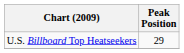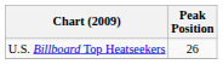U.S. Billboard Top Heatseekers | Peak Position: 29 -> 26
